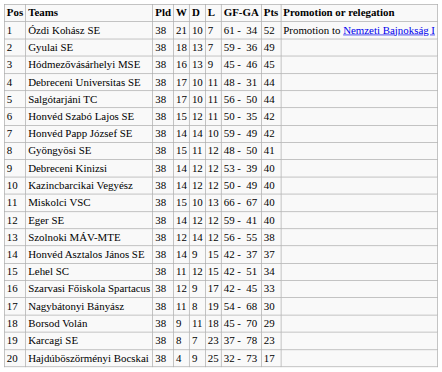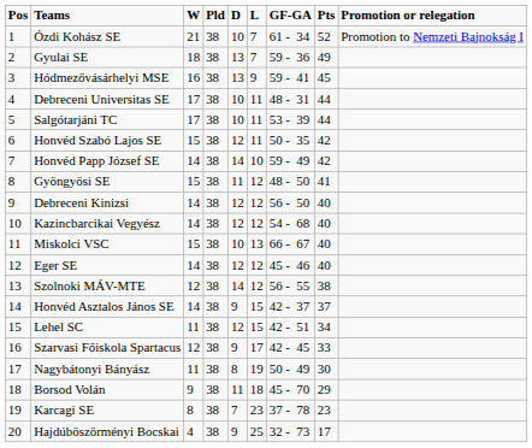columns swapped: Pld <-> W
Hódmezővásárhelyi MSE | GF-GA: 45 - 46 -> 59 - 41
Salgótarjáni TC | GF-GA: 56 - 50 -> 53 - 39
Debreceni Kinizsi | GF-GA: 53 - 39 -> 56 - 50
Kazincbarcikai Vegyész | GF-GA: 50 - 49 -> 54 - 68
Eger SE | GF-GA: 59 - 41 -> 45 - 46
Nagybátonyi Bányász | GF-GA: 54 - 68 -> 50 - 49
